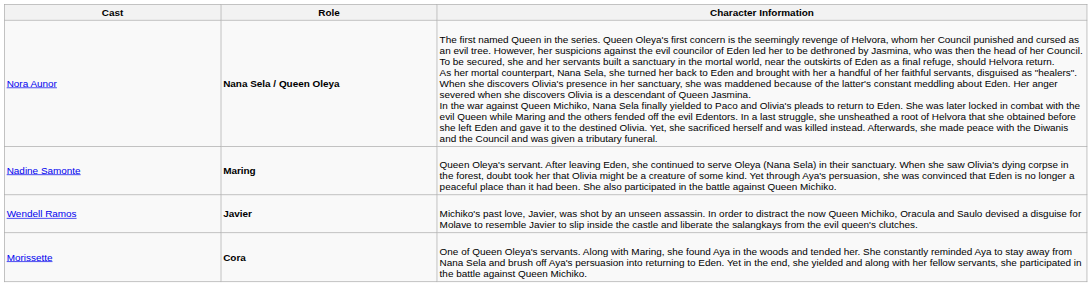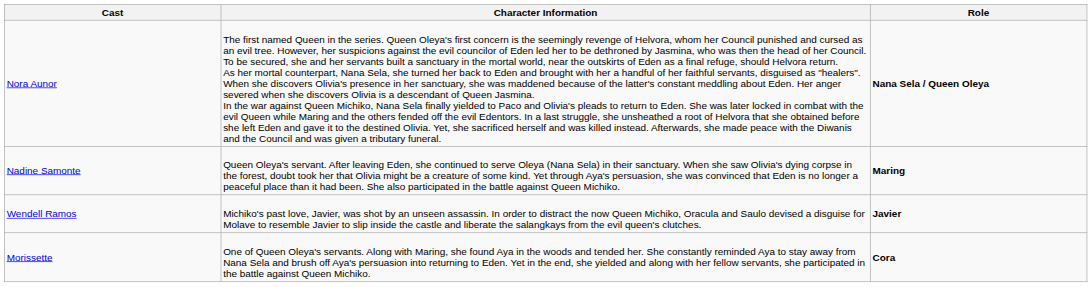columns swapped: Role <-> Character Information
